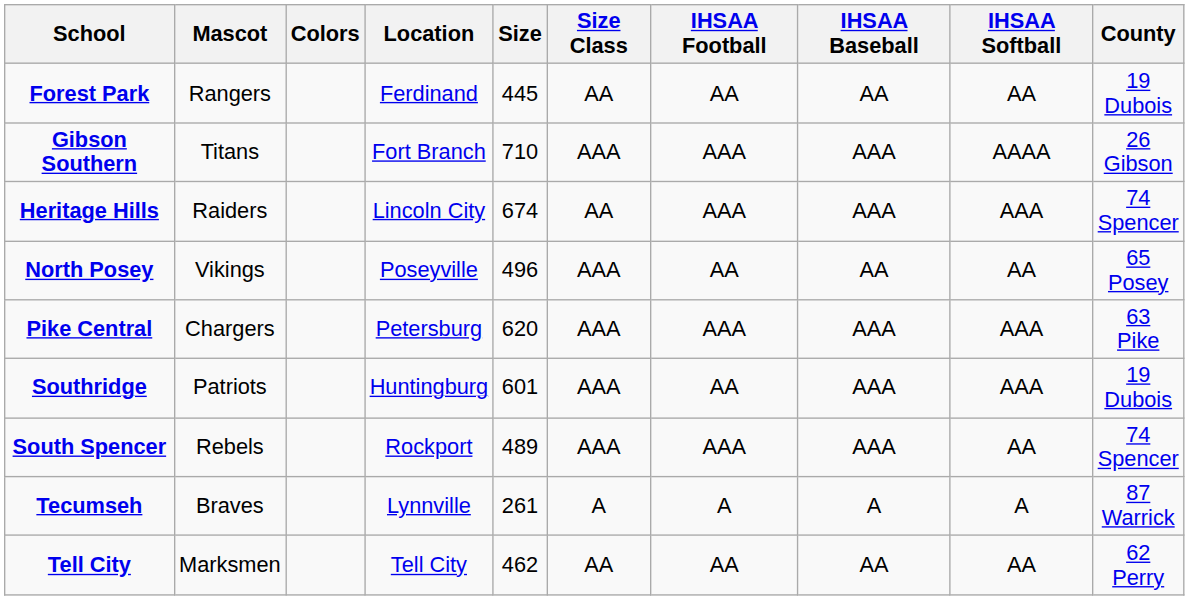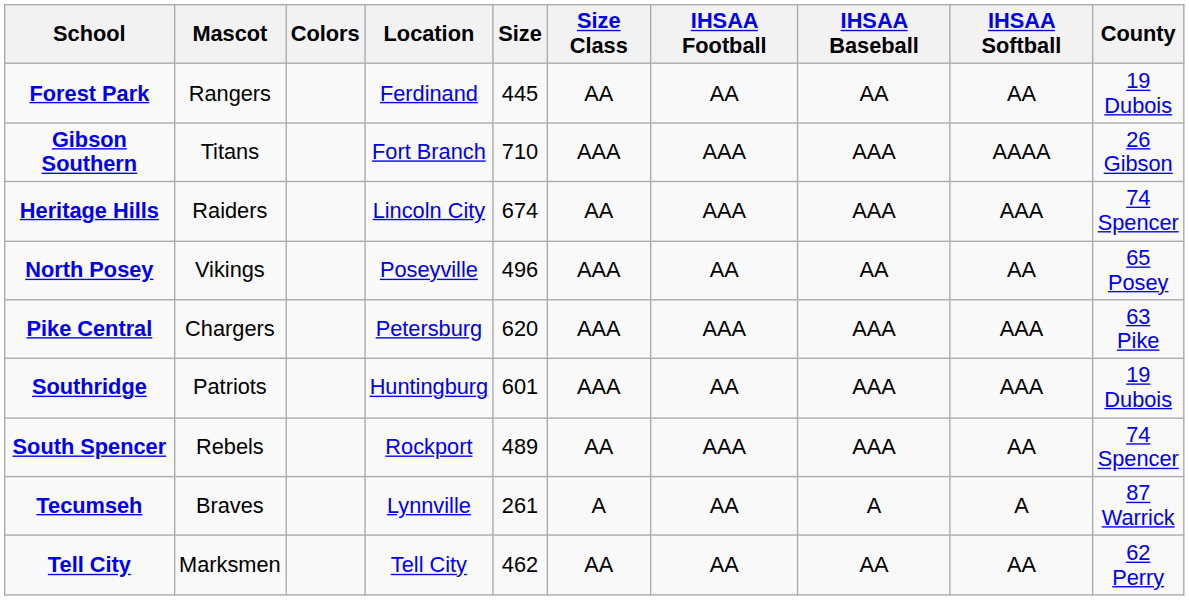South Spencer | Size Class: AAA -> AA
Tecumseh | IHSAA Football: A -> AA
